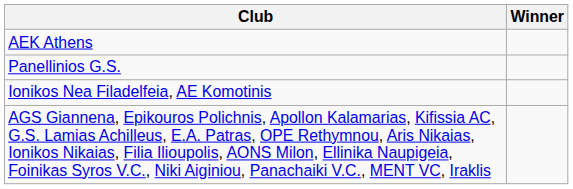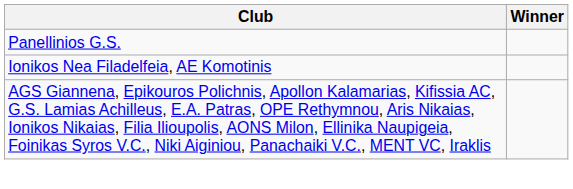- row: AEK Athens
